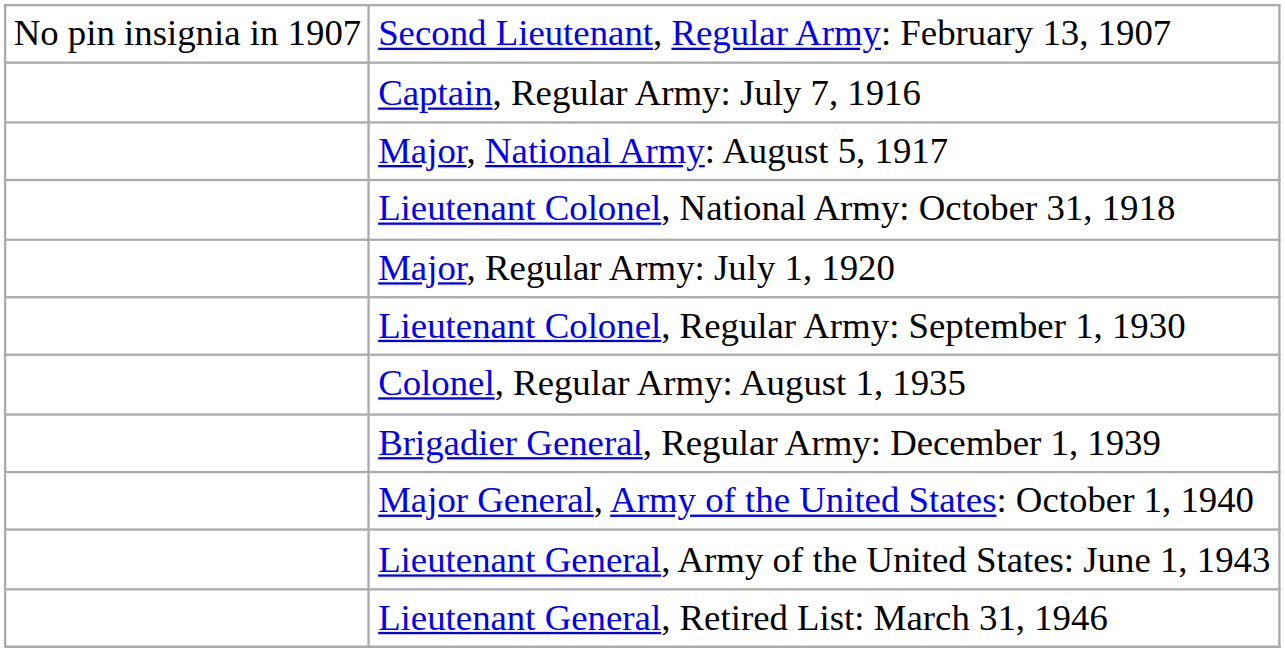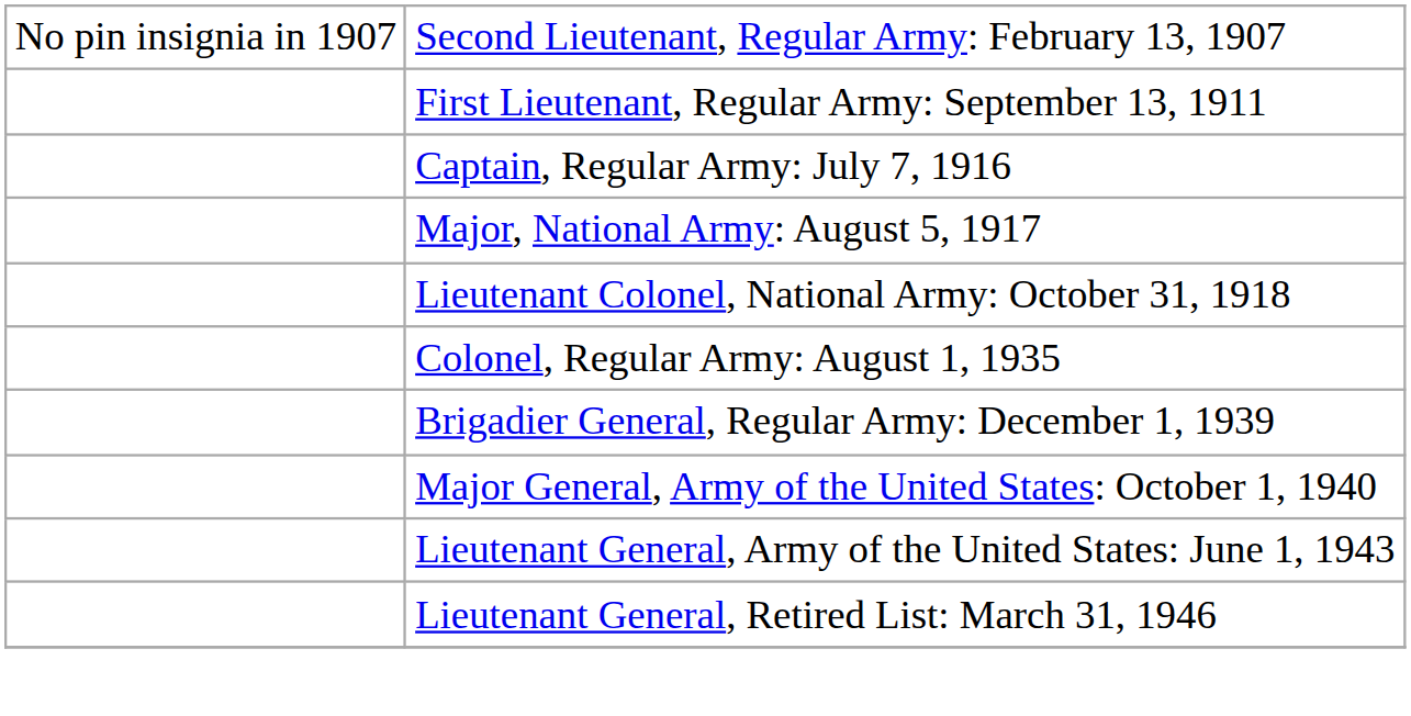+ row: First Lieutenant, Regular Army: September 13, 1911
- row: Major, Regular Army: July 1, 1920
- row: Lieutenant Colonel, Regular Army: September 1, 1930
